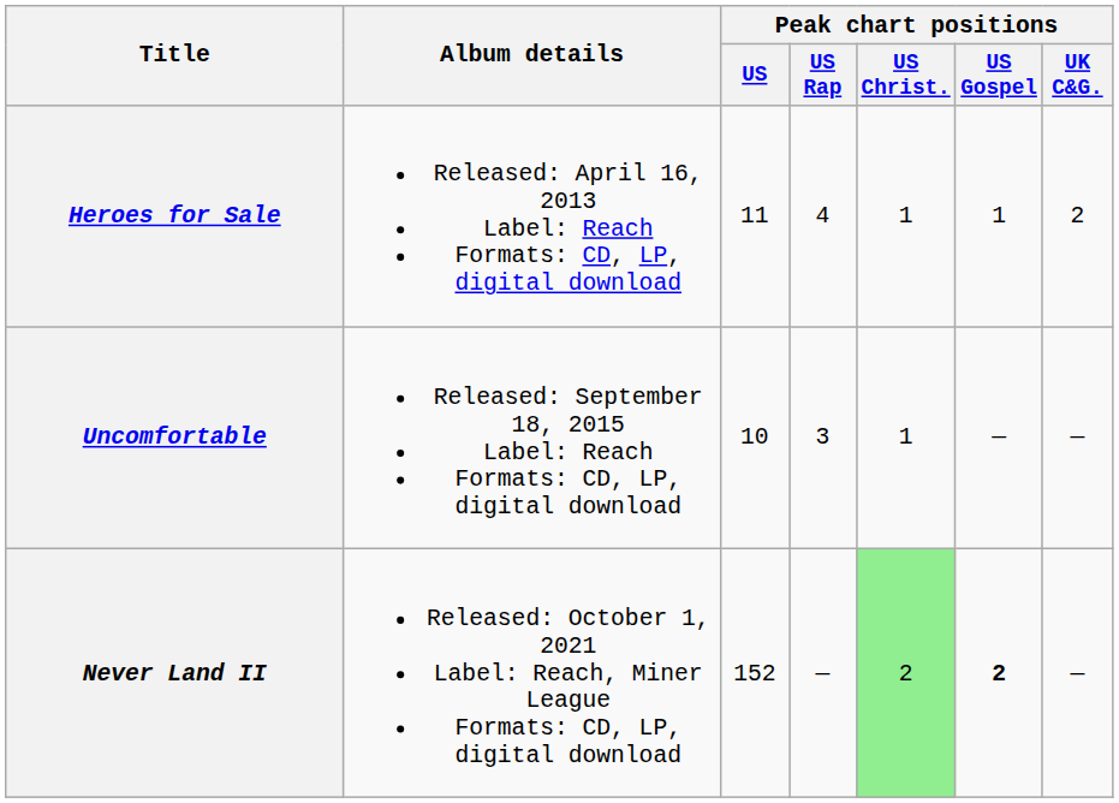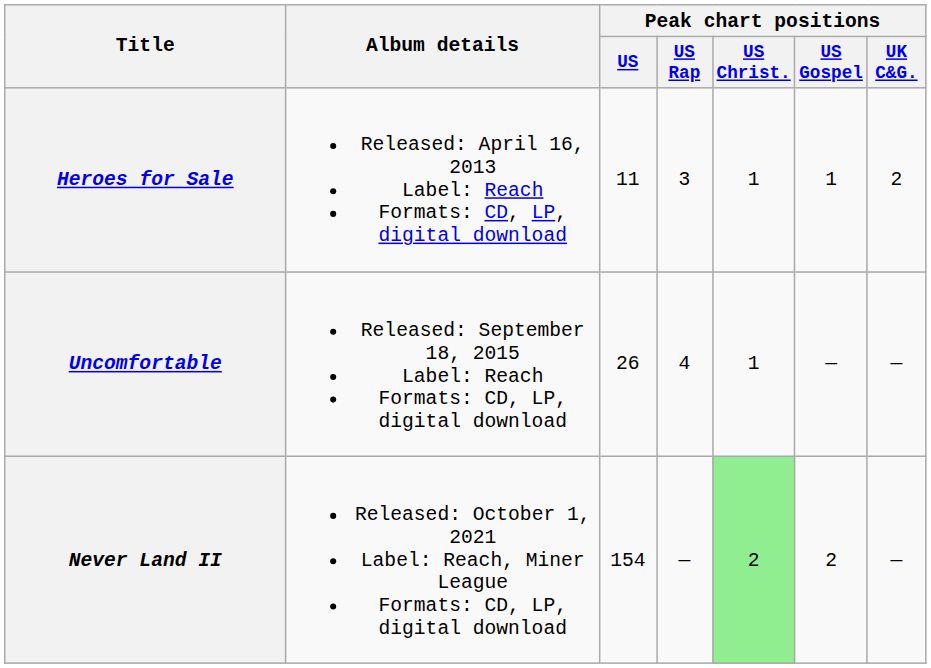Heroes for Sale | Peak chart positions / US Rap: 4 -> 3
Uncomfortable | Peak chart positions / US: 10 -> 26
Uncomfortable | Peak chart positions / US Rap: 3 -> 4
Never Land II | Peak chart positions / US: 152 -> 154
Never Land II | Peak chart positions / US Gospel: bold -> normal
